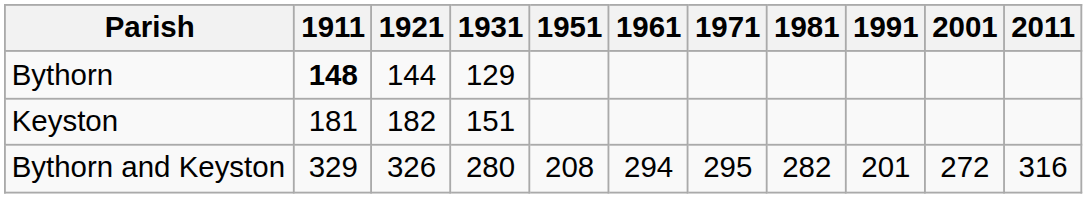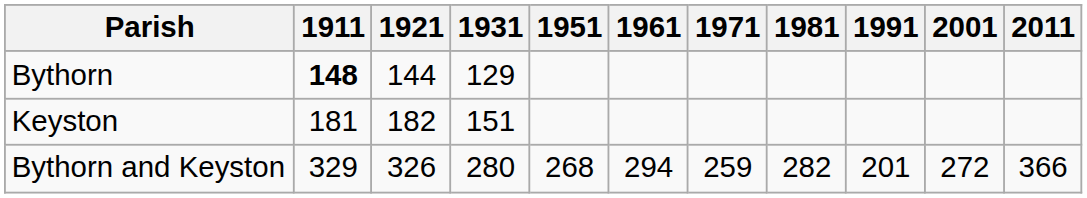Bythorn and Keyston | 1951: 208 -> 268
Bythorn and Keyston | 1971: 295 -> 259
Bythorn and Keyston | 2011: 316 -> 366
